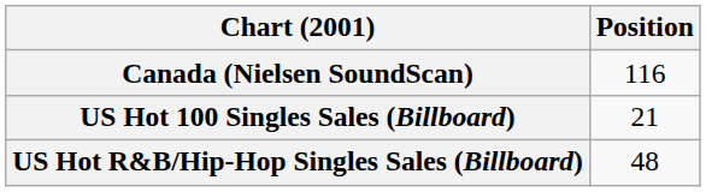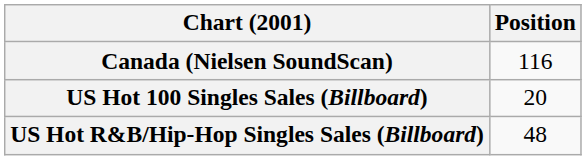US Hot 100 Singles Sales (Billboard) | Position: 21 -> 20
